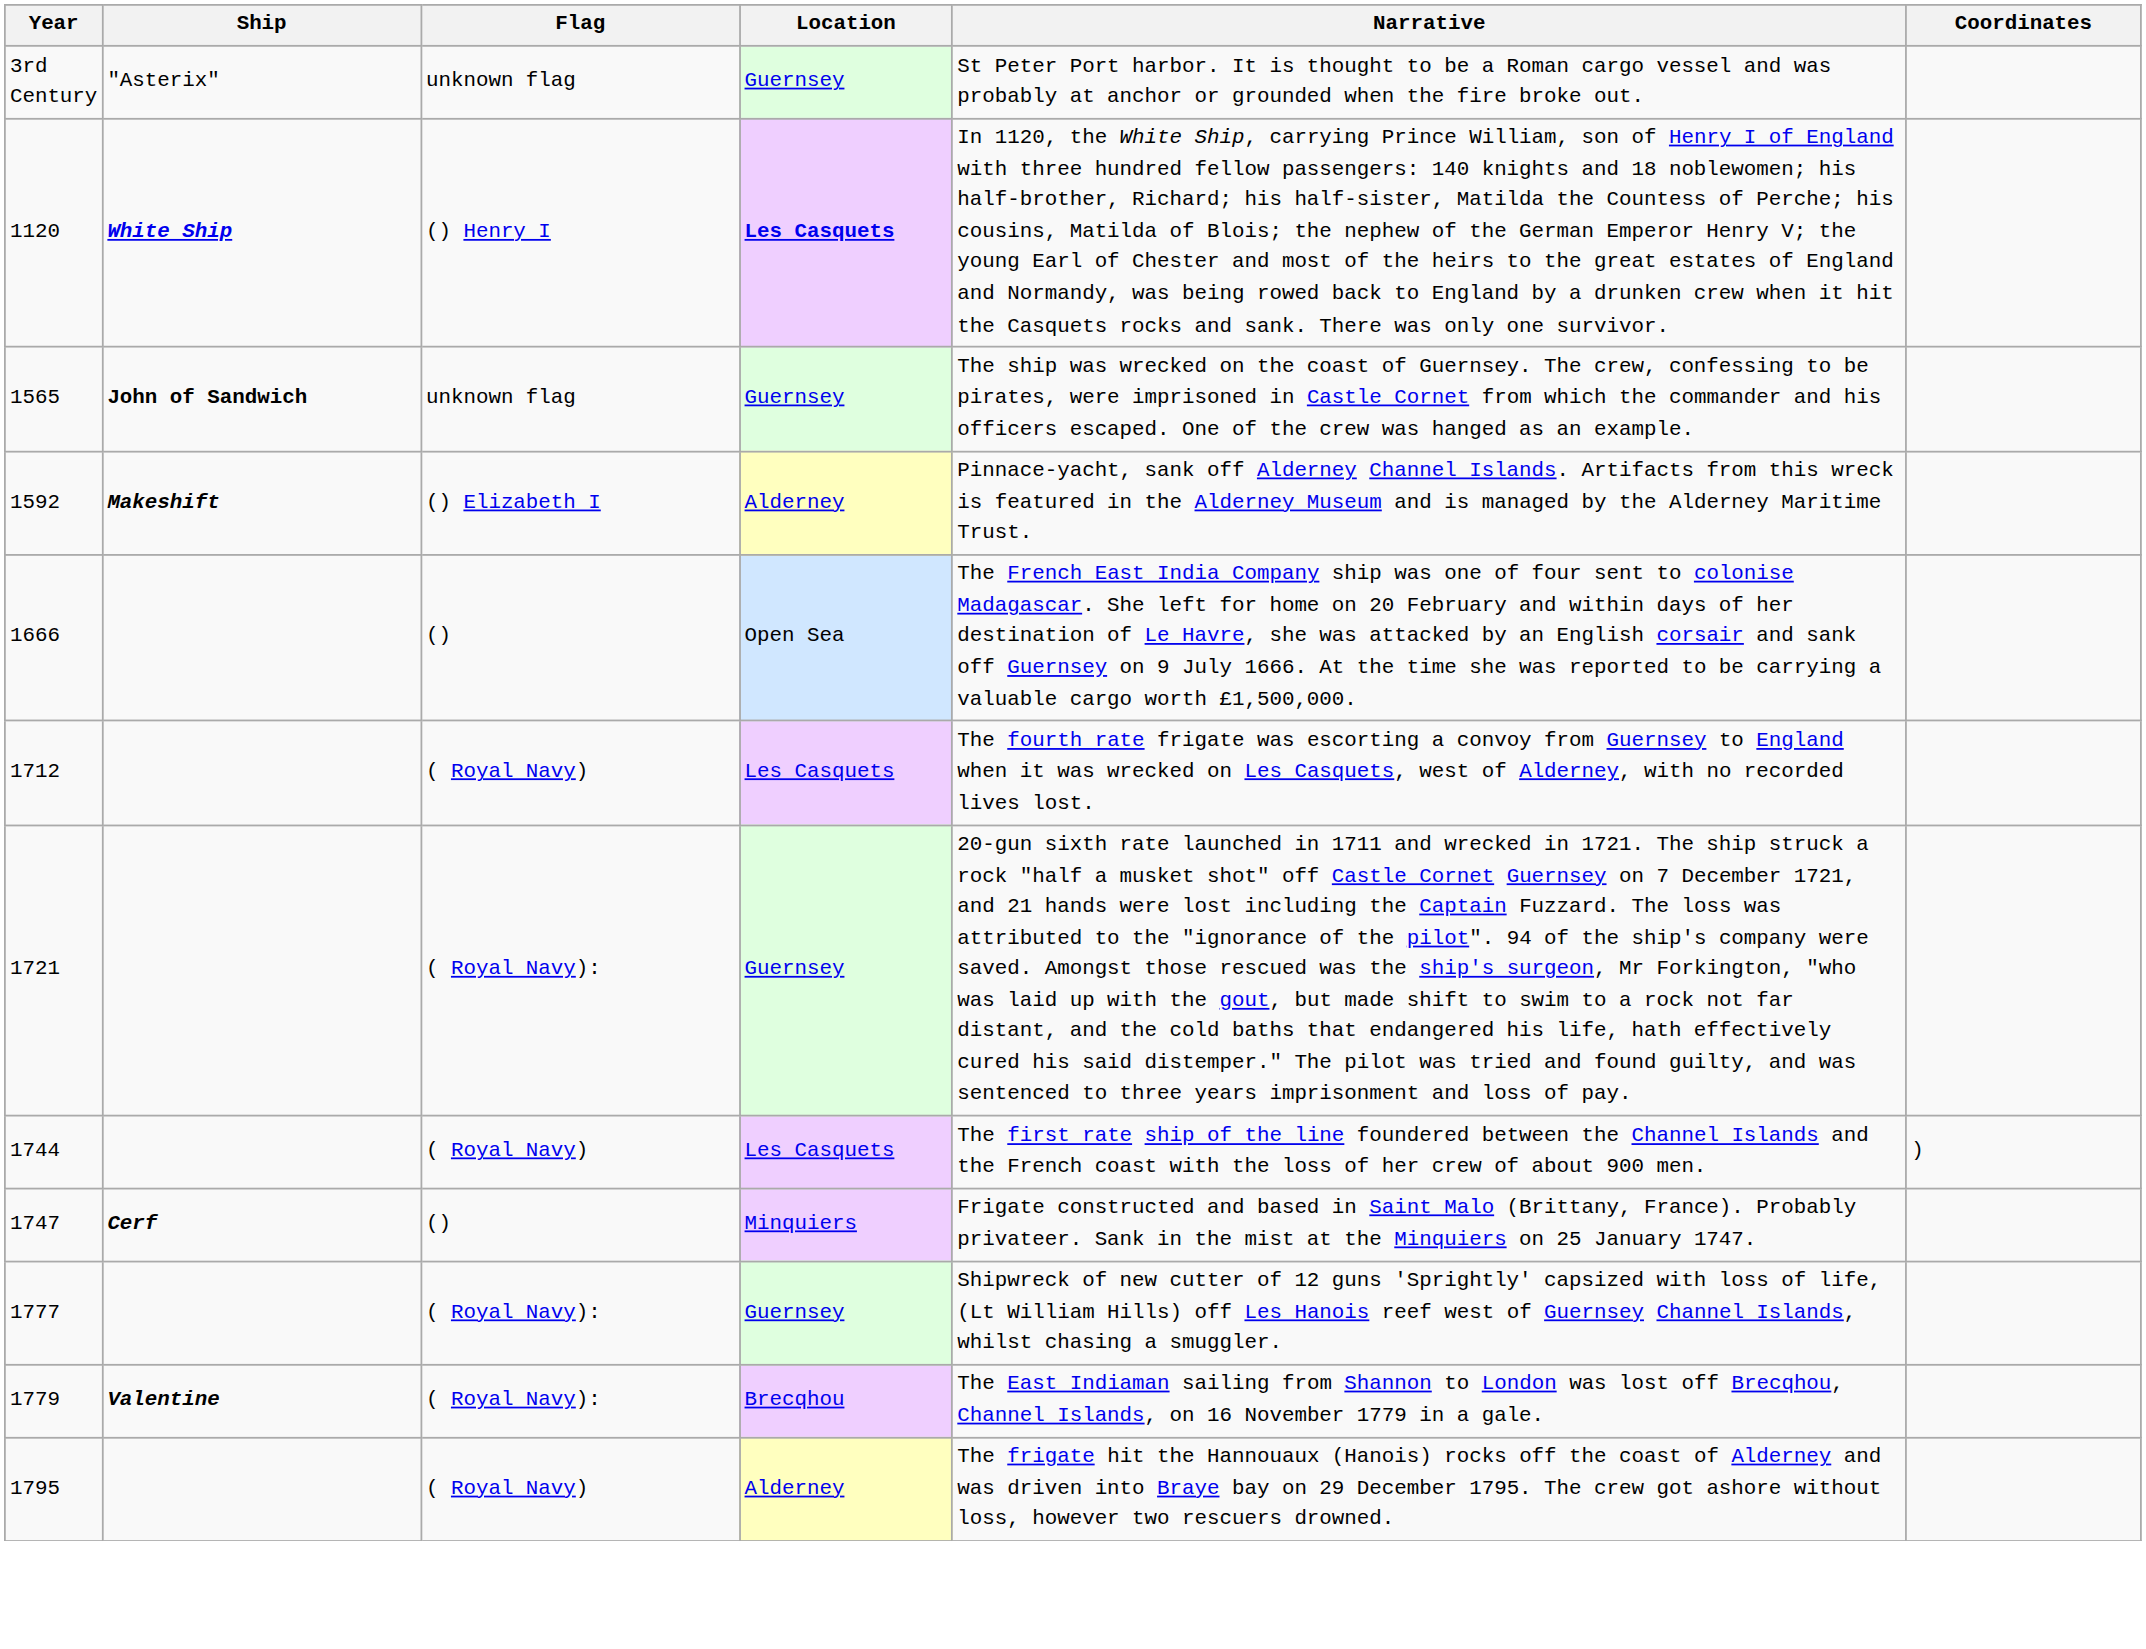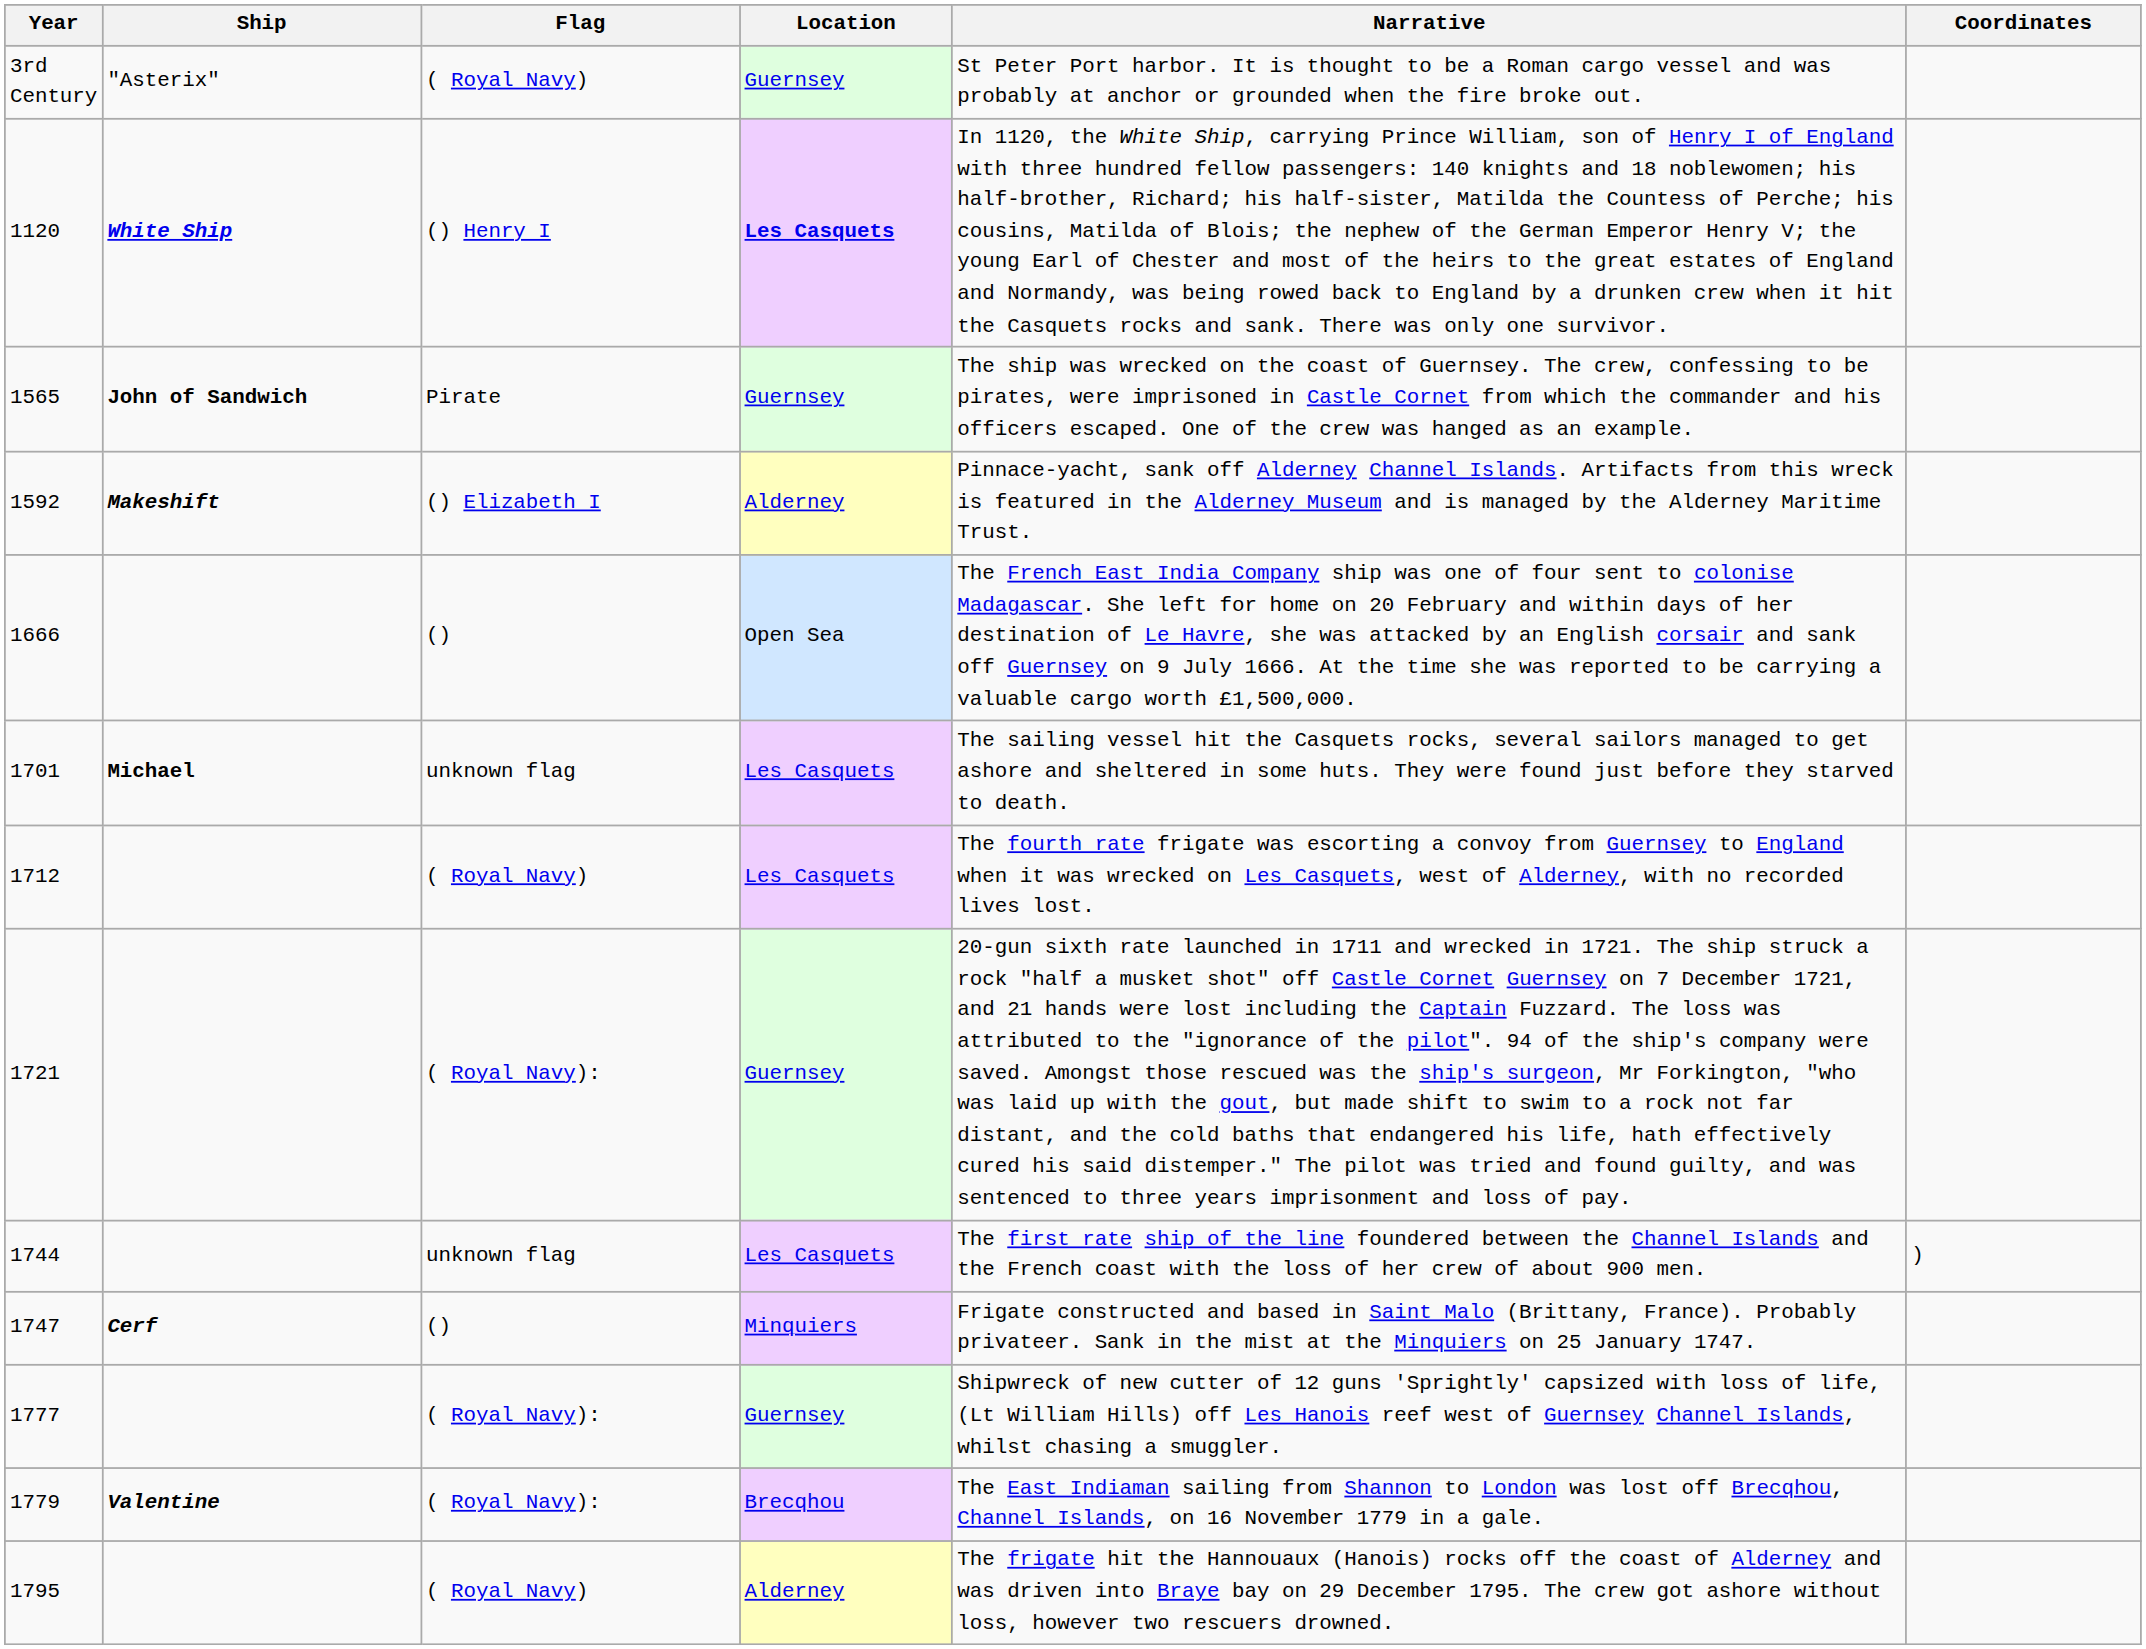3rd Century | Flag: unknown flag -> ( Royal Navy)
1565 | Flag: unknown flag -> Pirate
+ row: 1701 | Michael | unknown flag | Les Casquets | The sailing vessel hit the Casquets rocks, several sailors managed to get ashore and sheltered in some huts. They were found just before they starved to death.
1744 | Flag: ( Royal Navy) -> unknown flag
